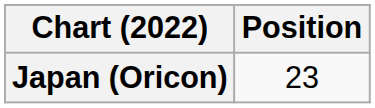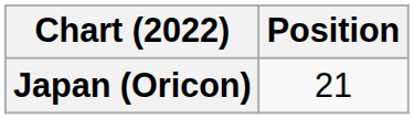Japan (Oricon) | Position: 23 -> 21
